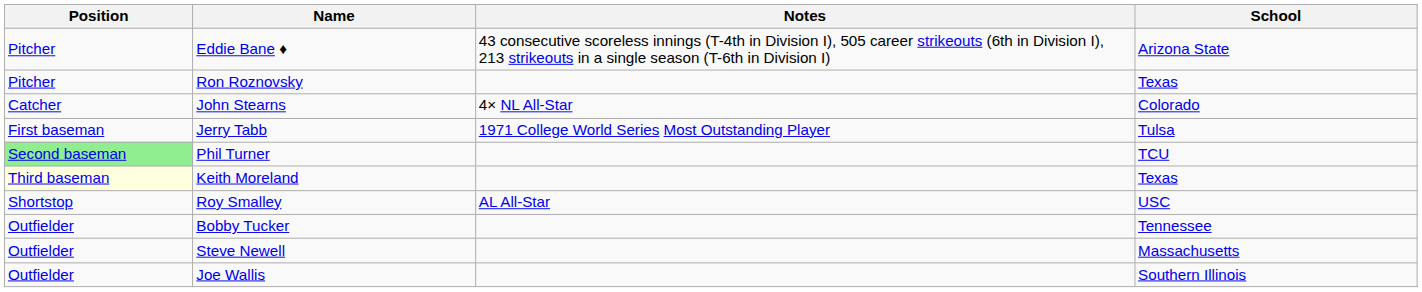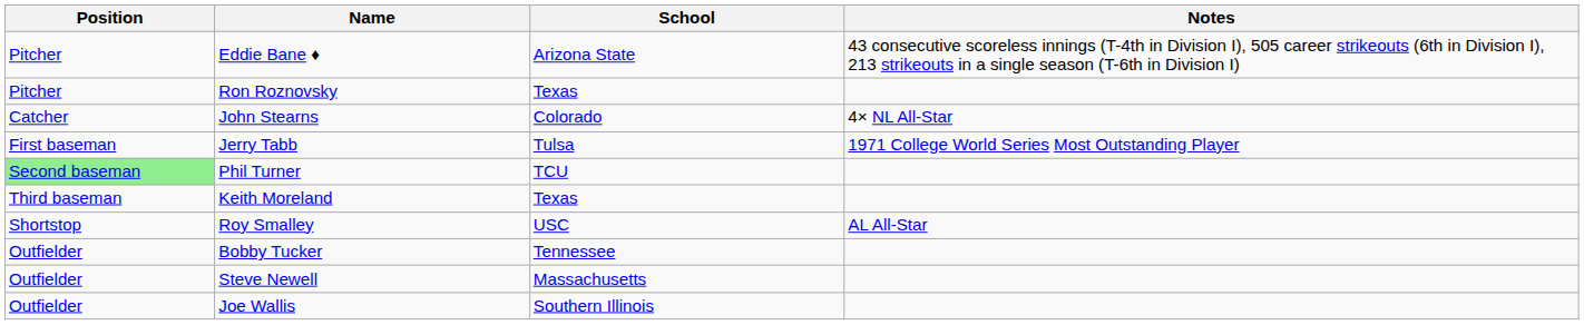columns swapped: School <-> Notes
Keith Moreland | Position: lightyellow background -> no background
